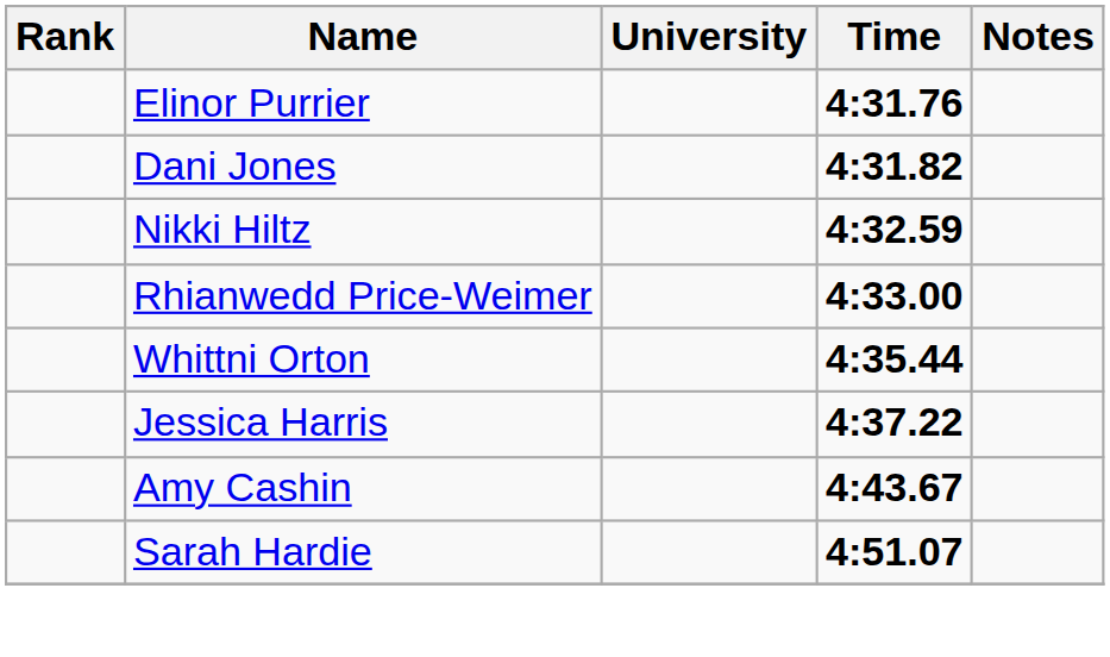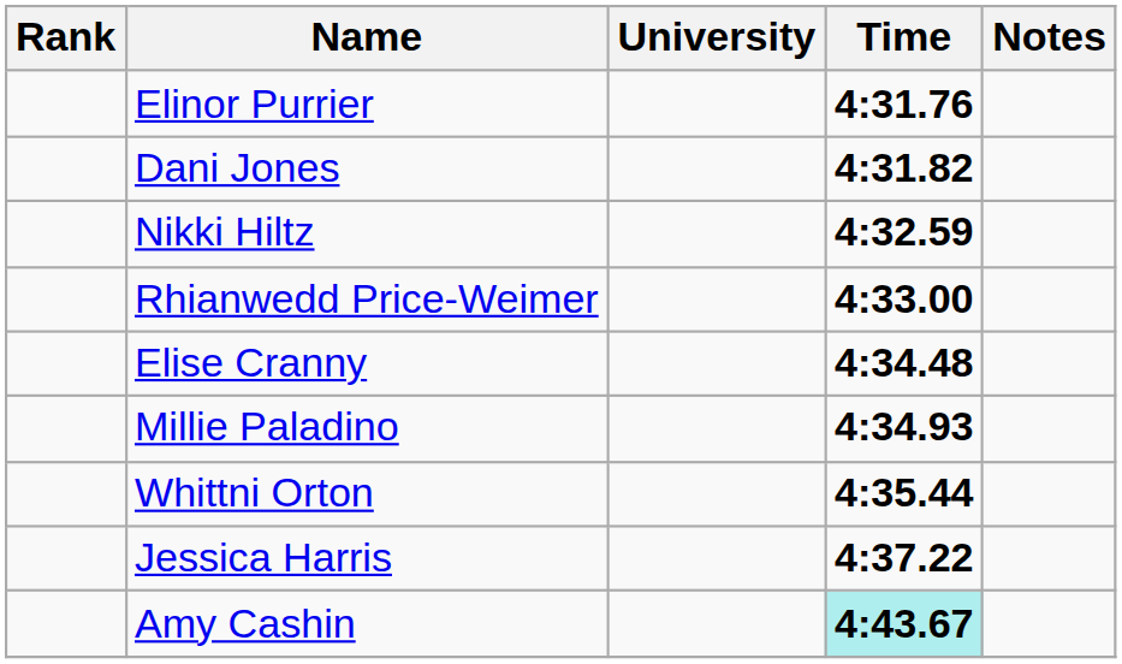+ row: Elise Cranny | 4:34.48
+ row: Millie Paladino | 4:34.93
Amy Cashin | Time: no background -> paleturquoise background
- row: Sarah Hardie | 4:51.07
